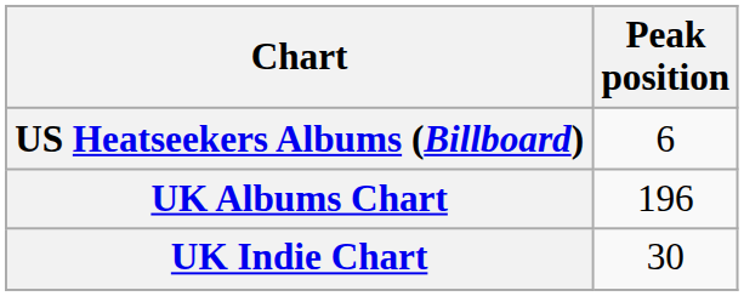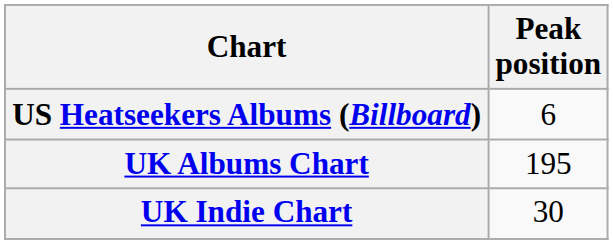UK Albums Chart | Peak position: 196 -> 195
